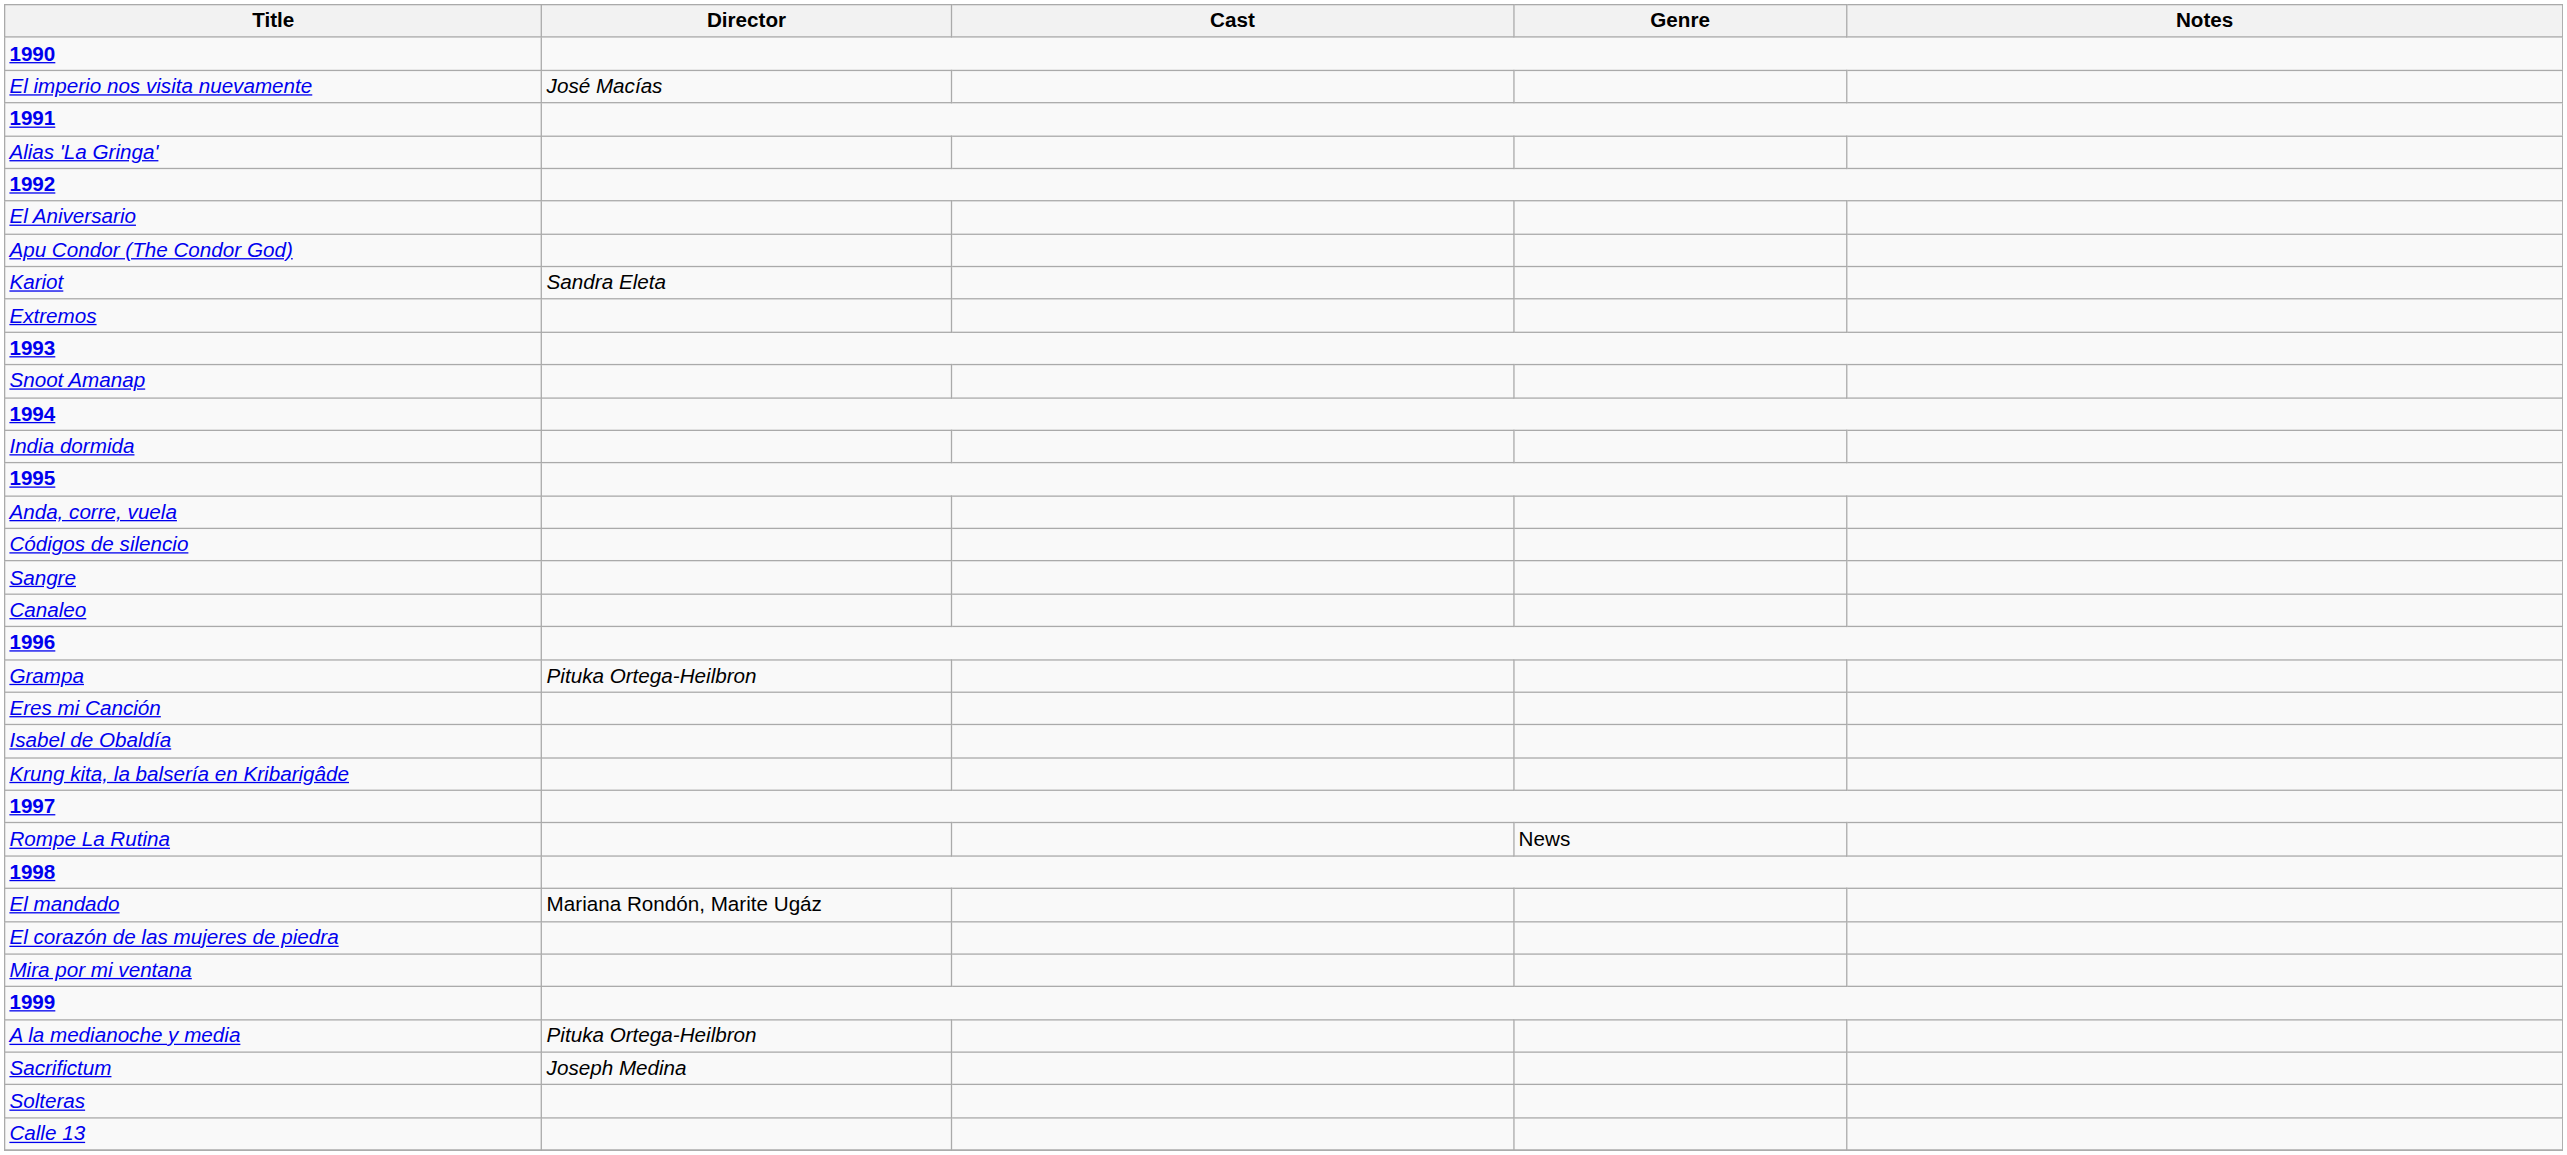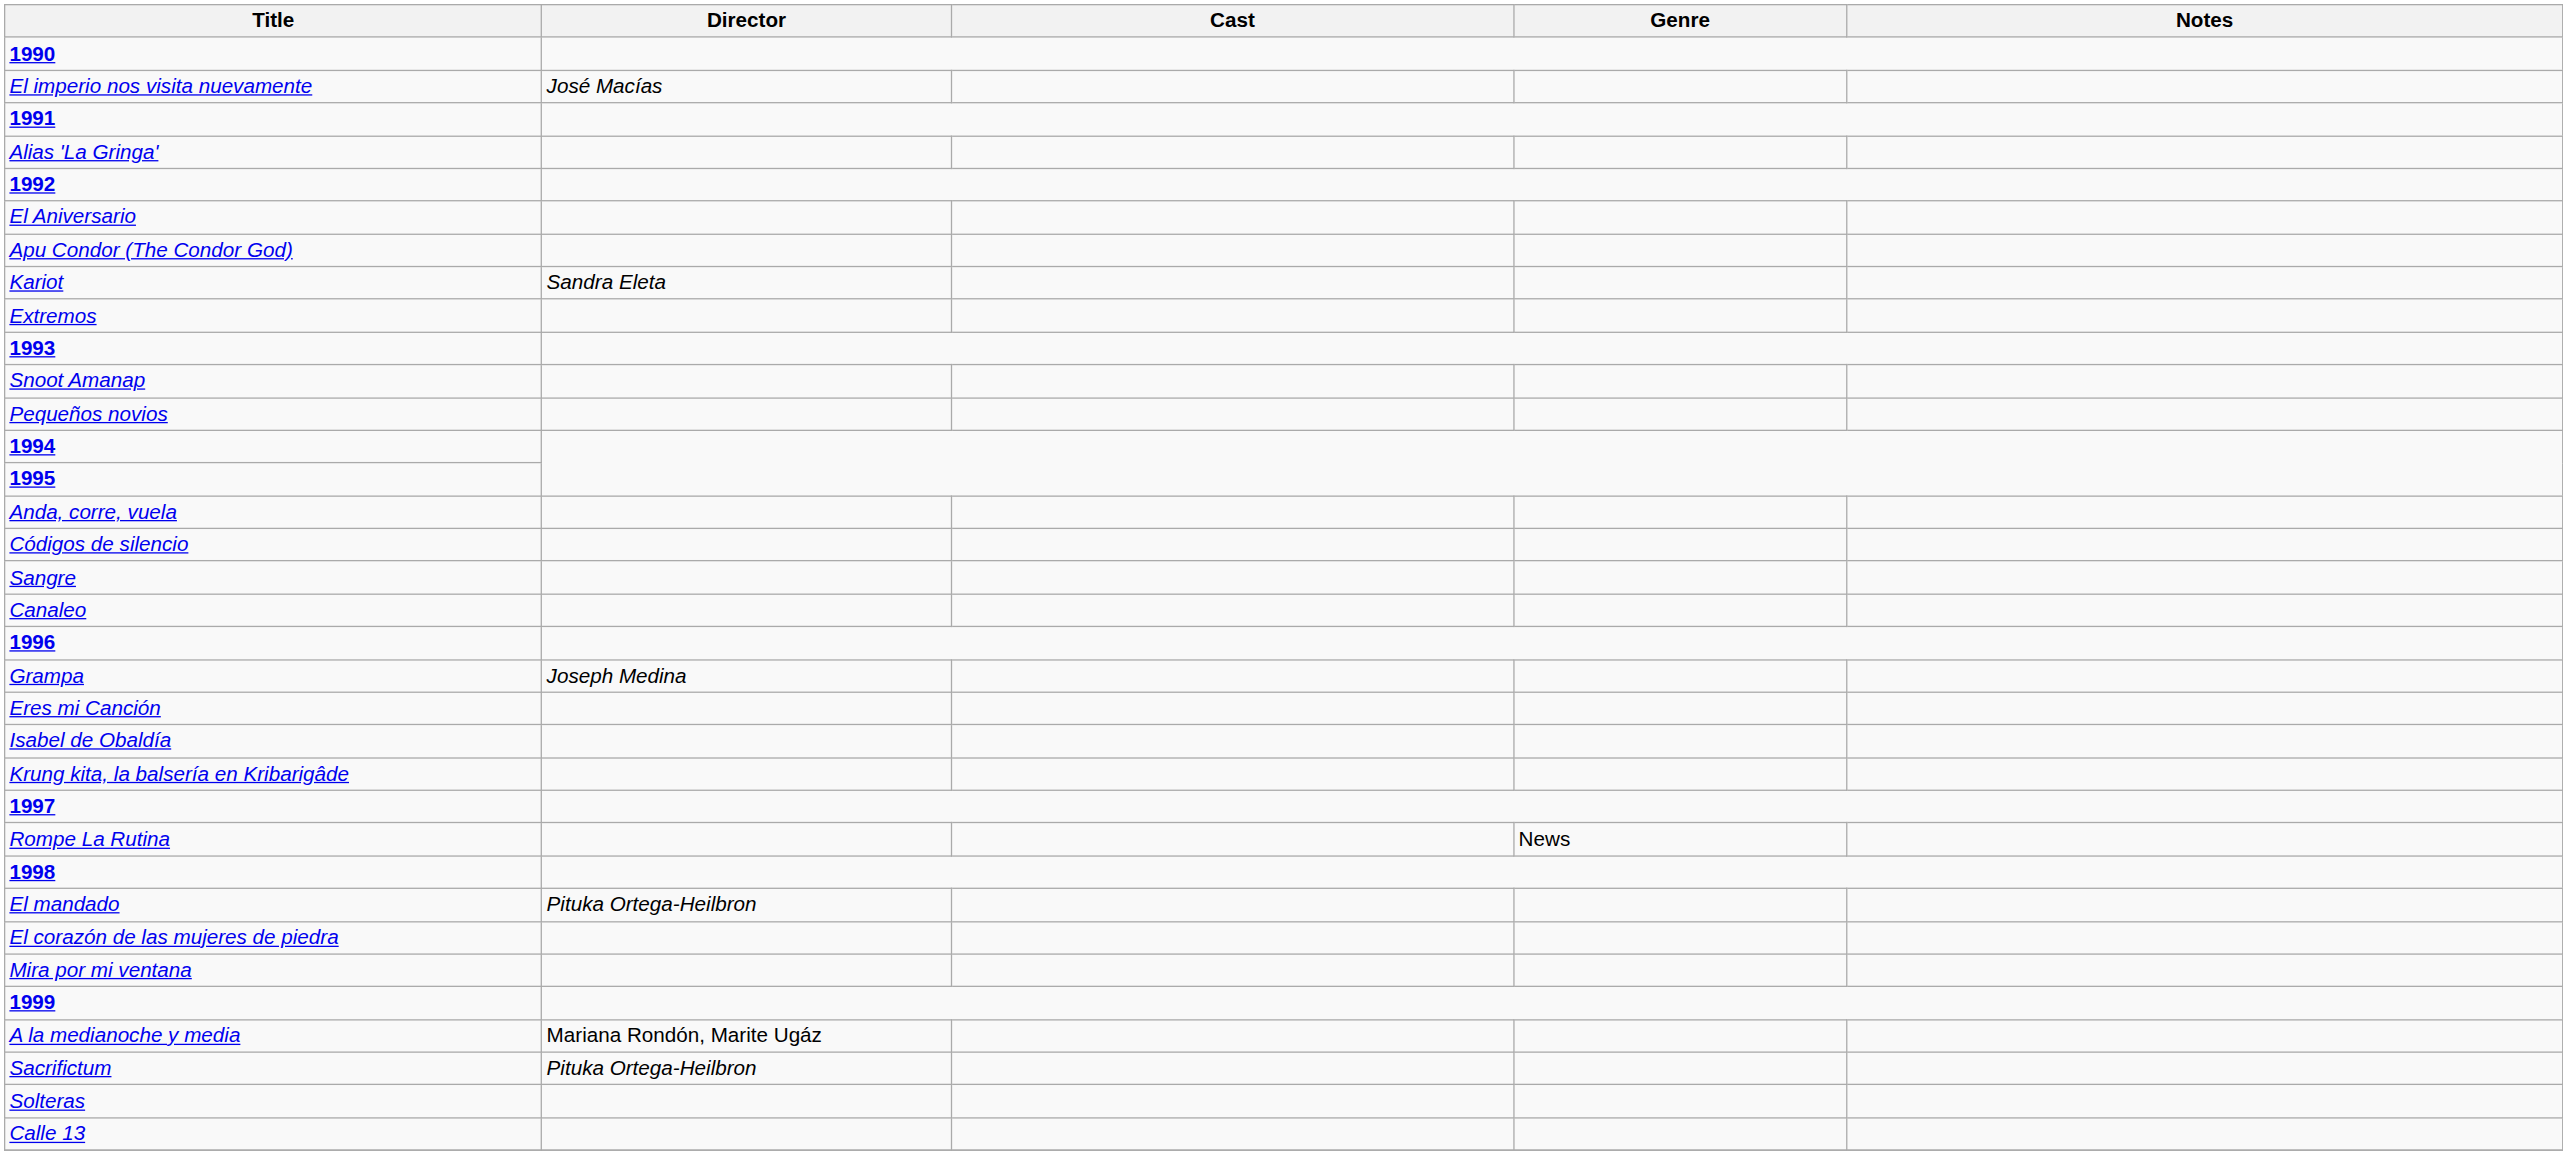+ row: Pequeños novios
- row: India dormida
Grampa | Director: Pituka Ortega-Heilbron -> Joseph Medina
El mandado | Director: Mariana Rondón, Marite Ugáz -> Pituka Ortega-Heilbron
A la medianoche y media | Director: Pituka Ortega-Heilbron -> Mariana Rondón, Marite Ugáz
Sacrifictum | Director: Joseph Medina -> Pituka Ortega-Heilbron
